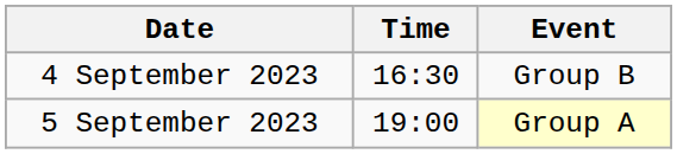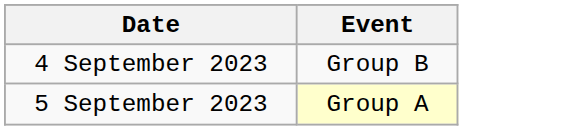- column: Time | 16:30 | 19:00
